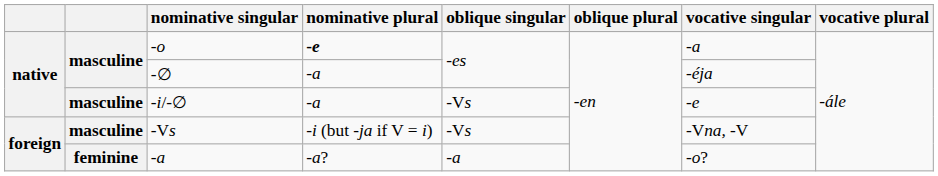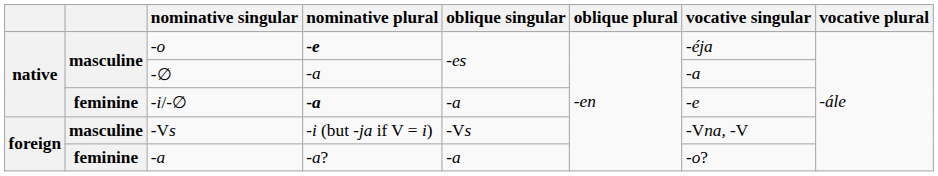-o | vocative singular: -a -> -éja
-∅ | vocative singular: -éja -> -a
-i/-∅ | column 2: masculine -> feminine
-i/-∅ | nominative plural: normal -> bold
-i/-∅ | oblique singular: -Vs -> -a
